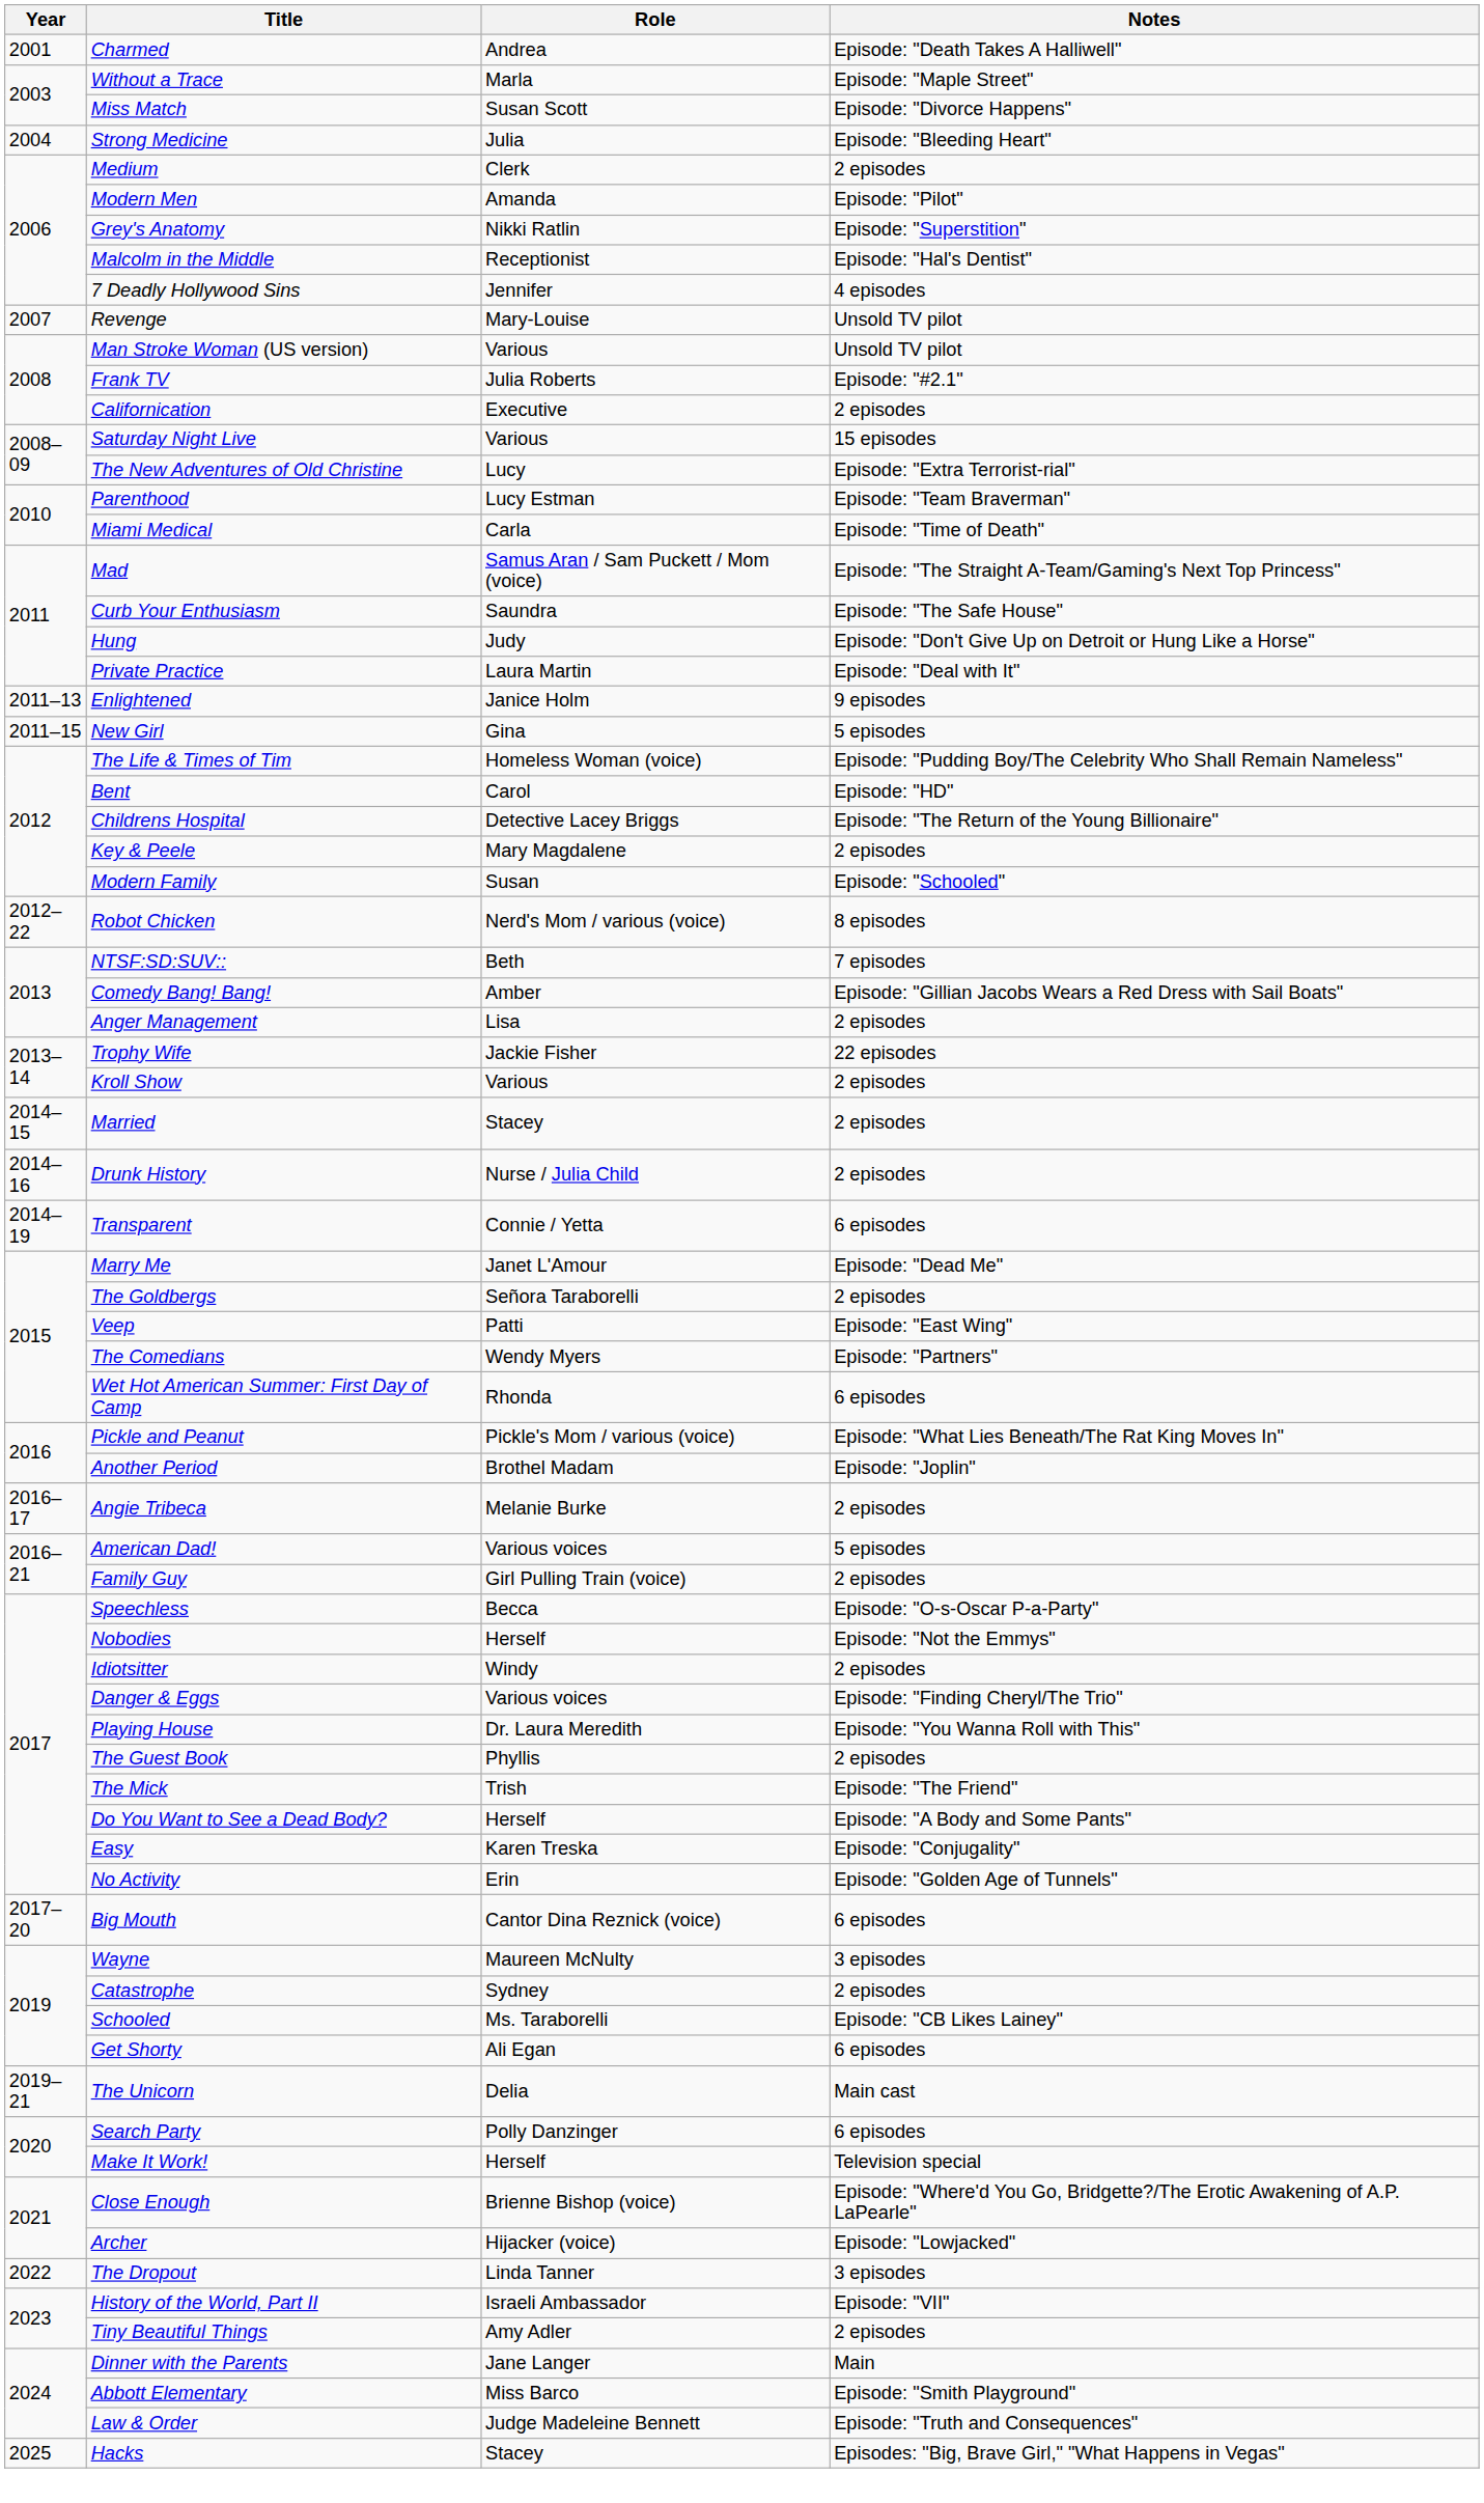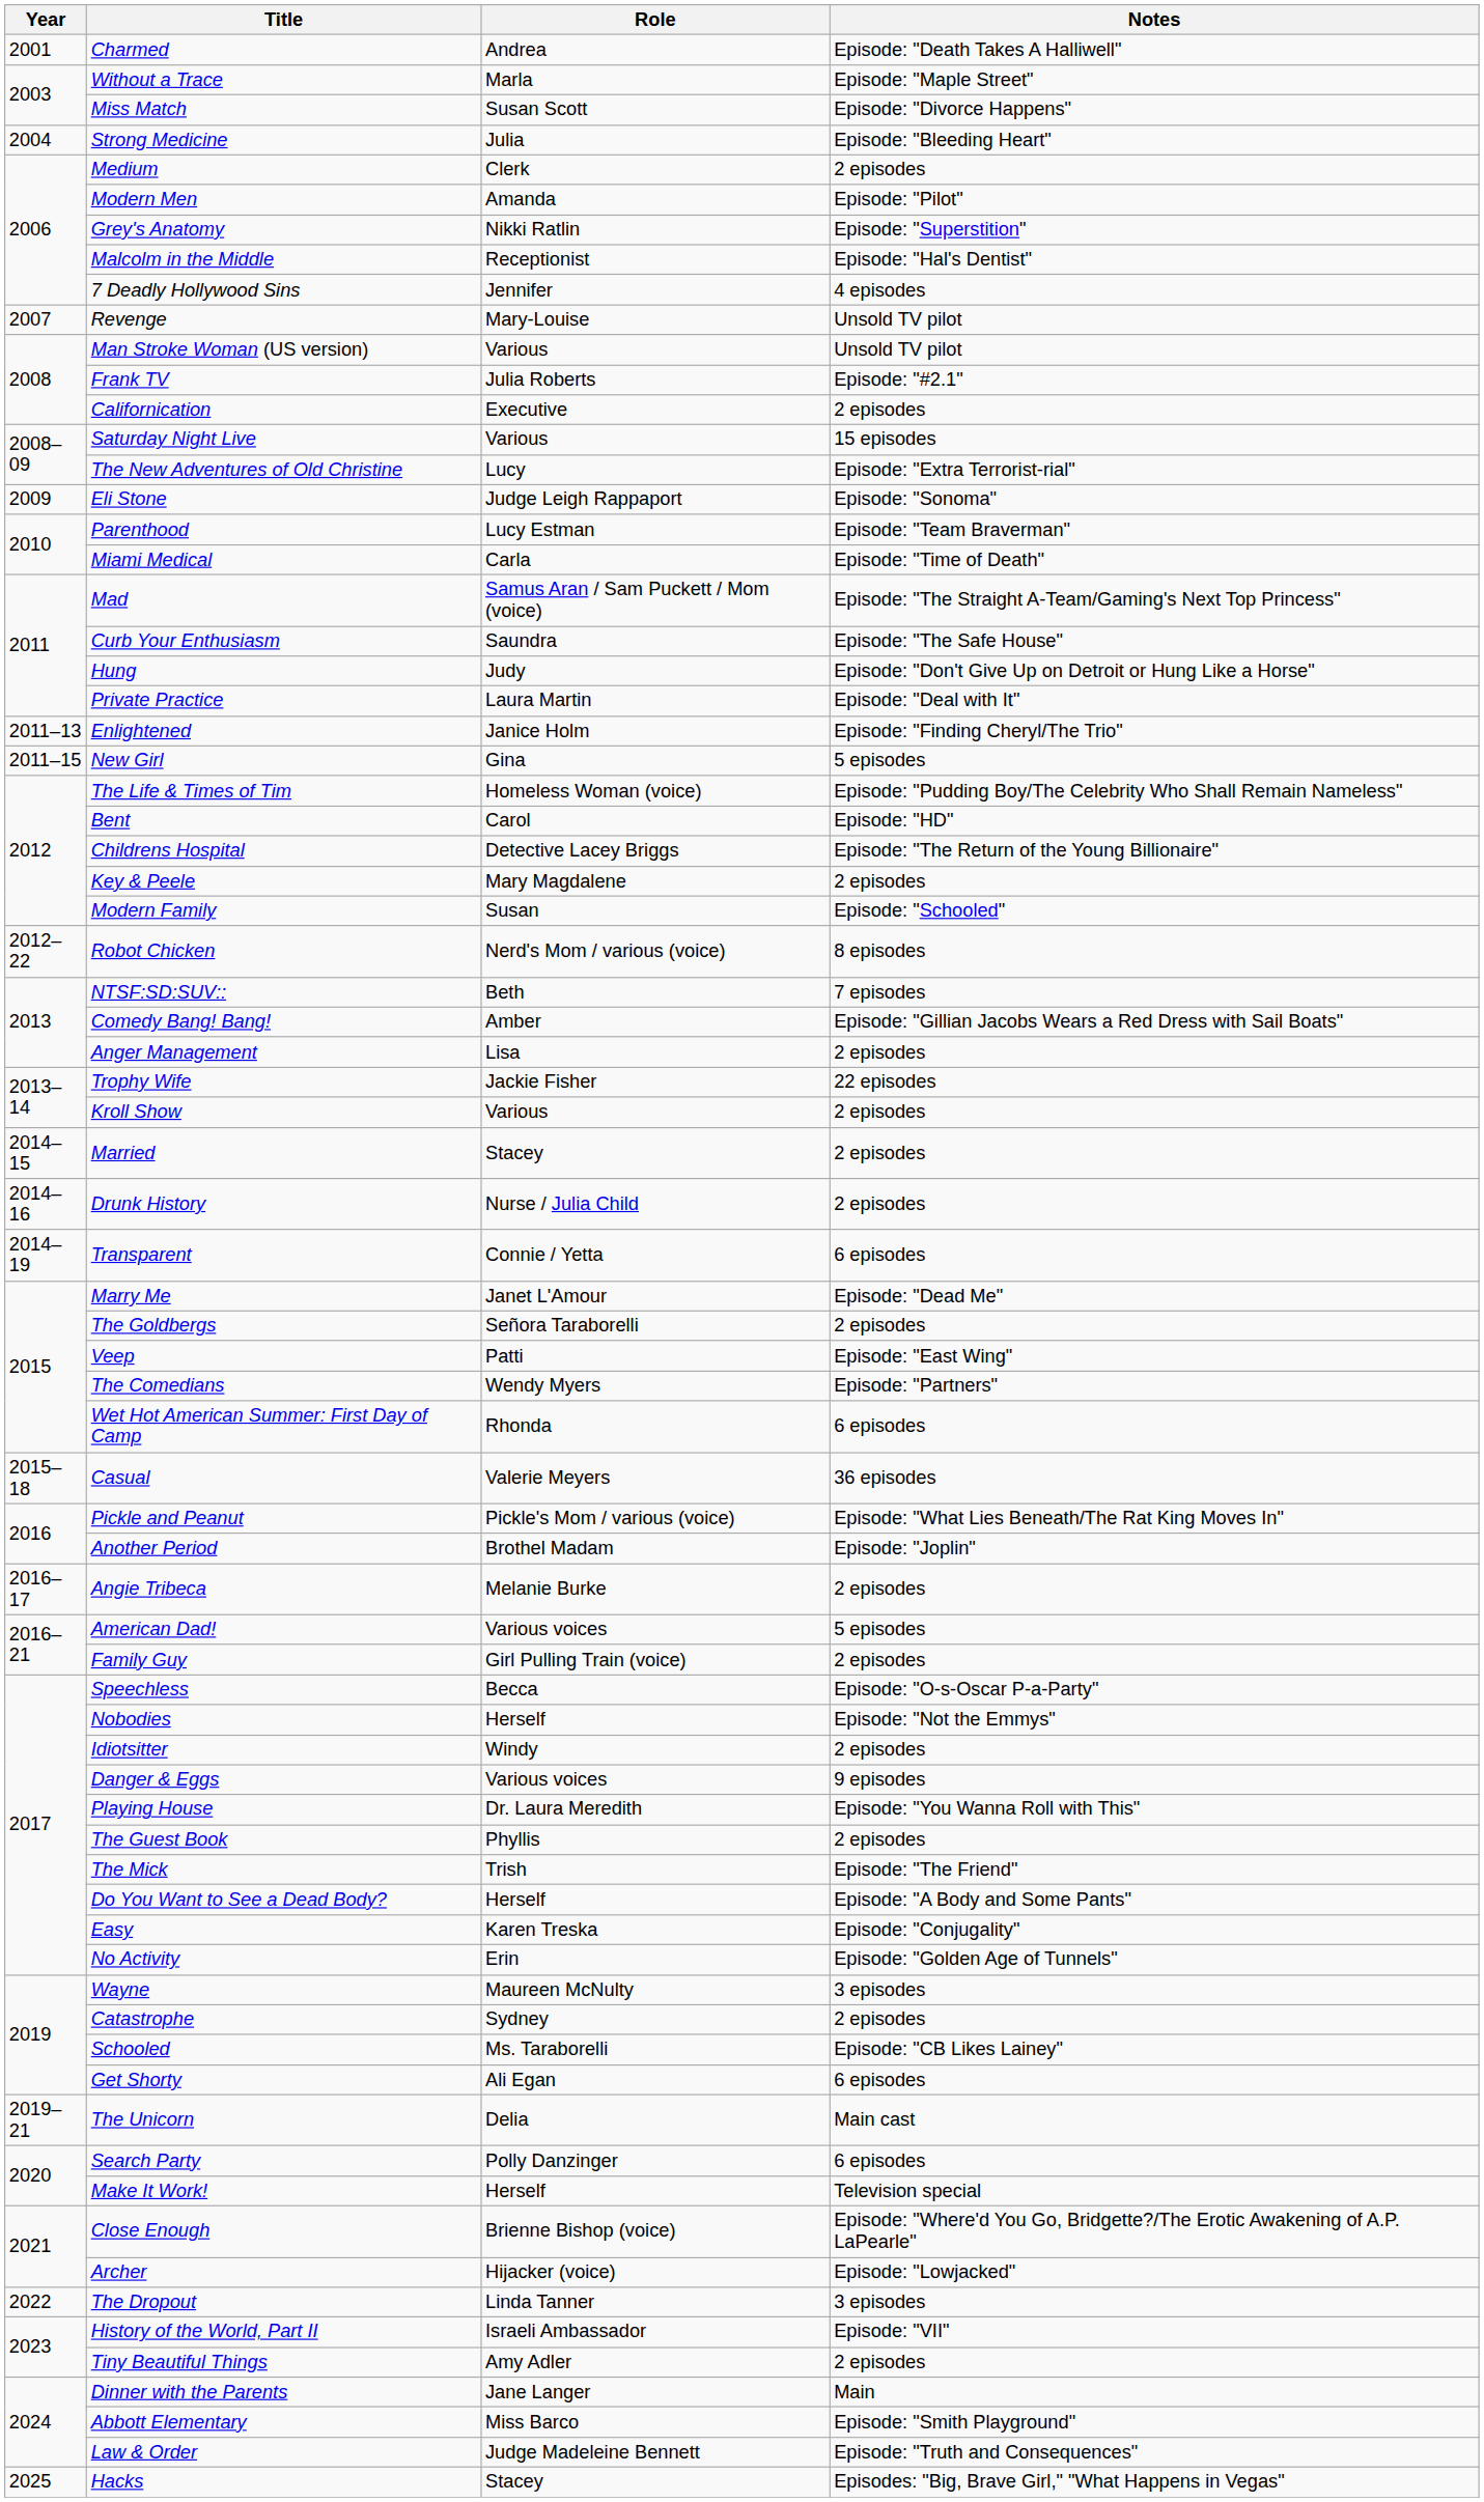+ row: 2009 | Eli Stone | Judge Leigh Rappaport | Episode: "Sonoma"
Enlightened | Notes: 9 episodes -> Episode: "Finding Cheryl/The Trio"
+ row: 2015–18 | Casual | Valerie Meyers | 36 episodes
Danger & Eggs | Notes: Episode: "Finding Cheryl/The Trio" -> 9 episodes
- row: 2017–20 | Big Mouth | Cantor Dina Reznick (voice) | 6 episodes
